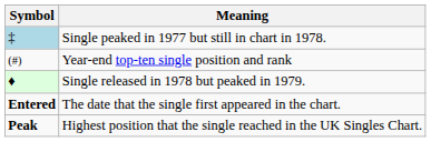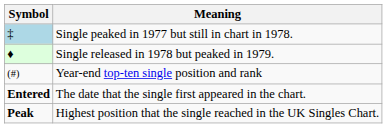rows swapped: Single released in 1978 but peaked in 1979. <-> Year-end top-ten single position and rank
